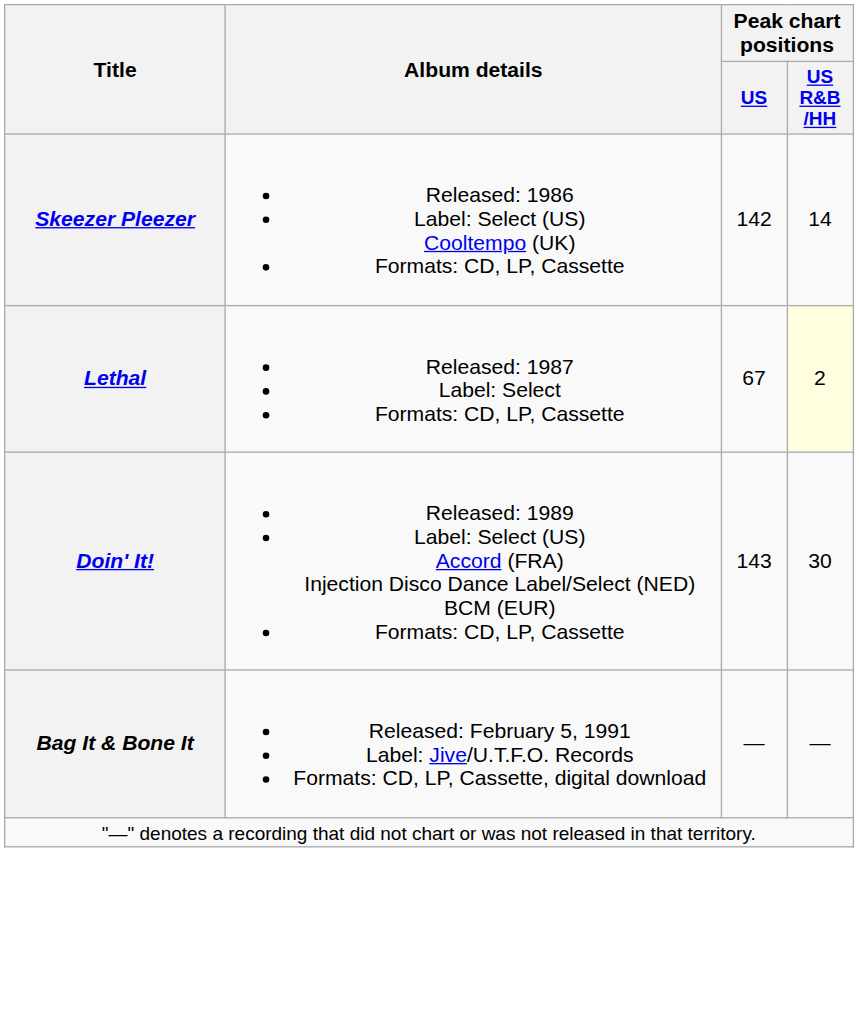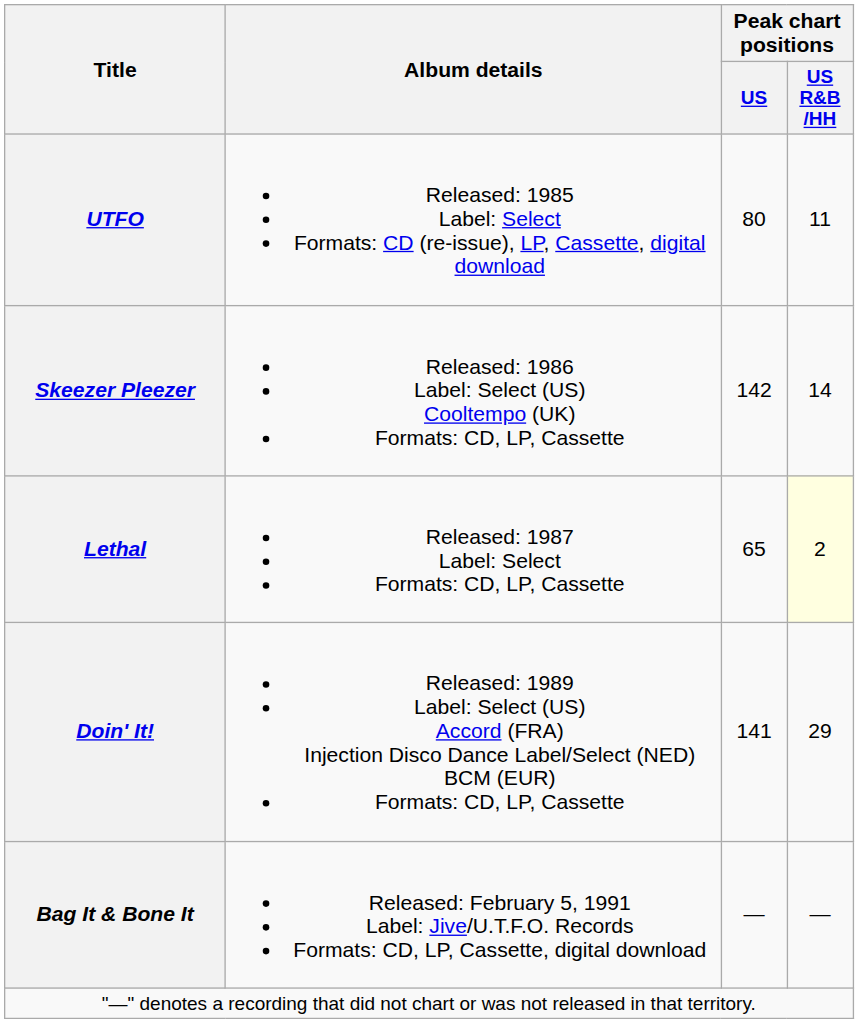+ row: UTFO | Released: 1985 Label: Select Formats: CD (re-issue), LP, Cassette, digital download | 80 | 11
Lethal | Peak chart positions / US: 67 -> 65
Doin' It! | Peak chart positions / US: 143 -> 141
Doin' It! | Peak chart positions / US R&B /HH: 30 -> 29
